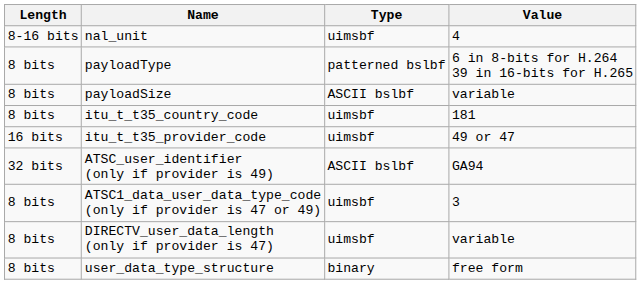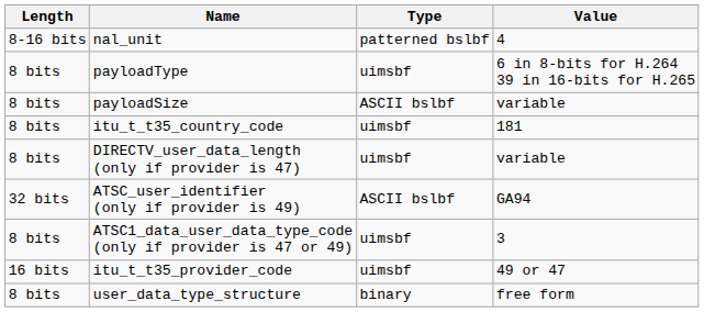nal_unit | Type: uimsbf -> patterned bslbf
payloadType | Type: patterned bslbf -> uimsbf
rows swapped: itu_t_t35_provider_code <-> DIRECTV_user_data_length (only if provider is 47)
